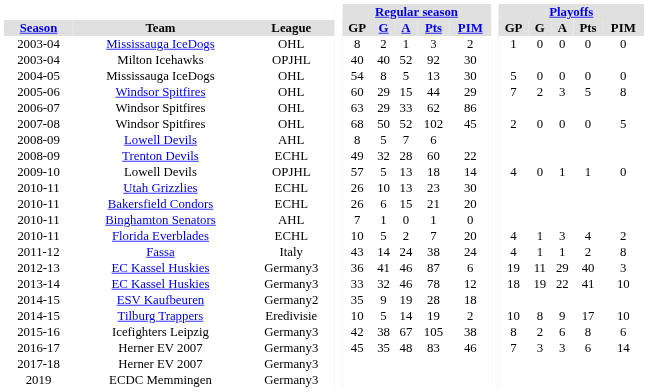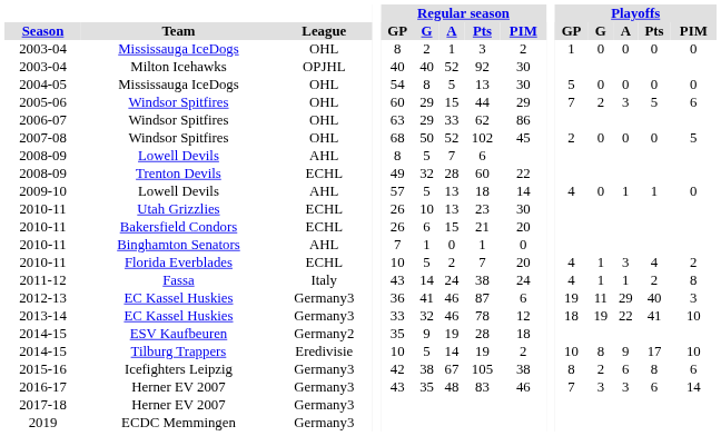2005-06 | Playoffs / PIM: 8 -> 6
2009-10 | League: OPJHL -> AHL
2016-17 | Regular season / GP: 45 -> 43
